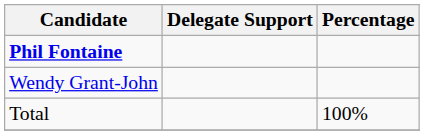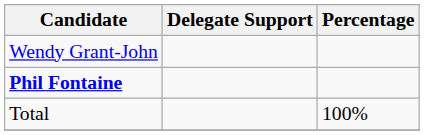rows swapped: Phil Fontaine <-> Wendy Grant-John
